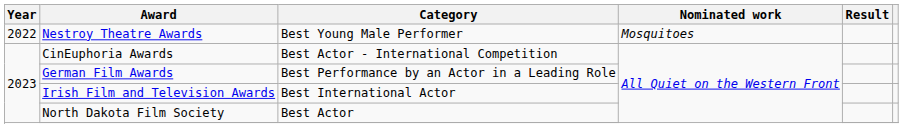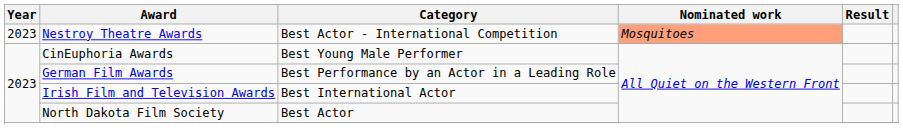Nestroy Theatre Awards | Year: 2022 -> 2023
Nestroy Theatre Awards | Category: Best Young Male Performer -> Best Actor - International Competition
Nestroy Theatre Awards | Nominated work: no background -> lightsalmon background
CinEuphoria Awards | Category: Best Actor - International Competition -> Best Young Male Performer
